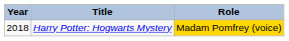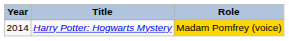Harry Potter: Hogwarts Mystery | Year: 2018 -> 2014
